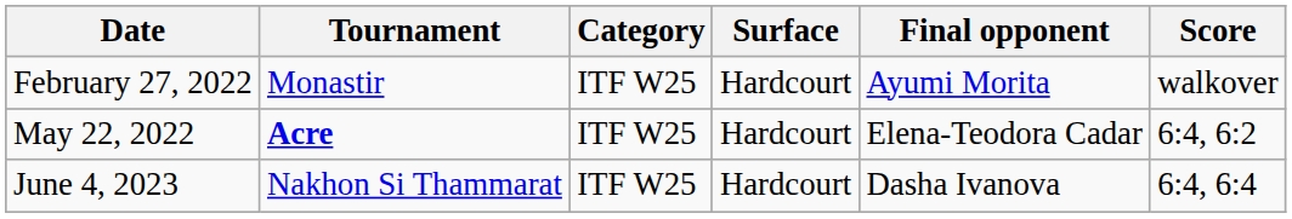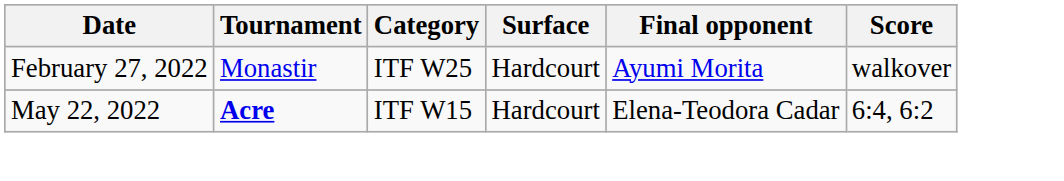May 22, 2022 | Category: ITF W25 -> ITF W15
- row: June 4, 2023 | Nakhon Si Thammarat | ITF W25 | Hardcourt | Dasha Ivanova | 6:4, 6:4
